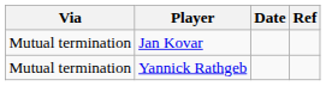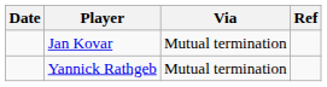columns swapped: Date <-> Via
